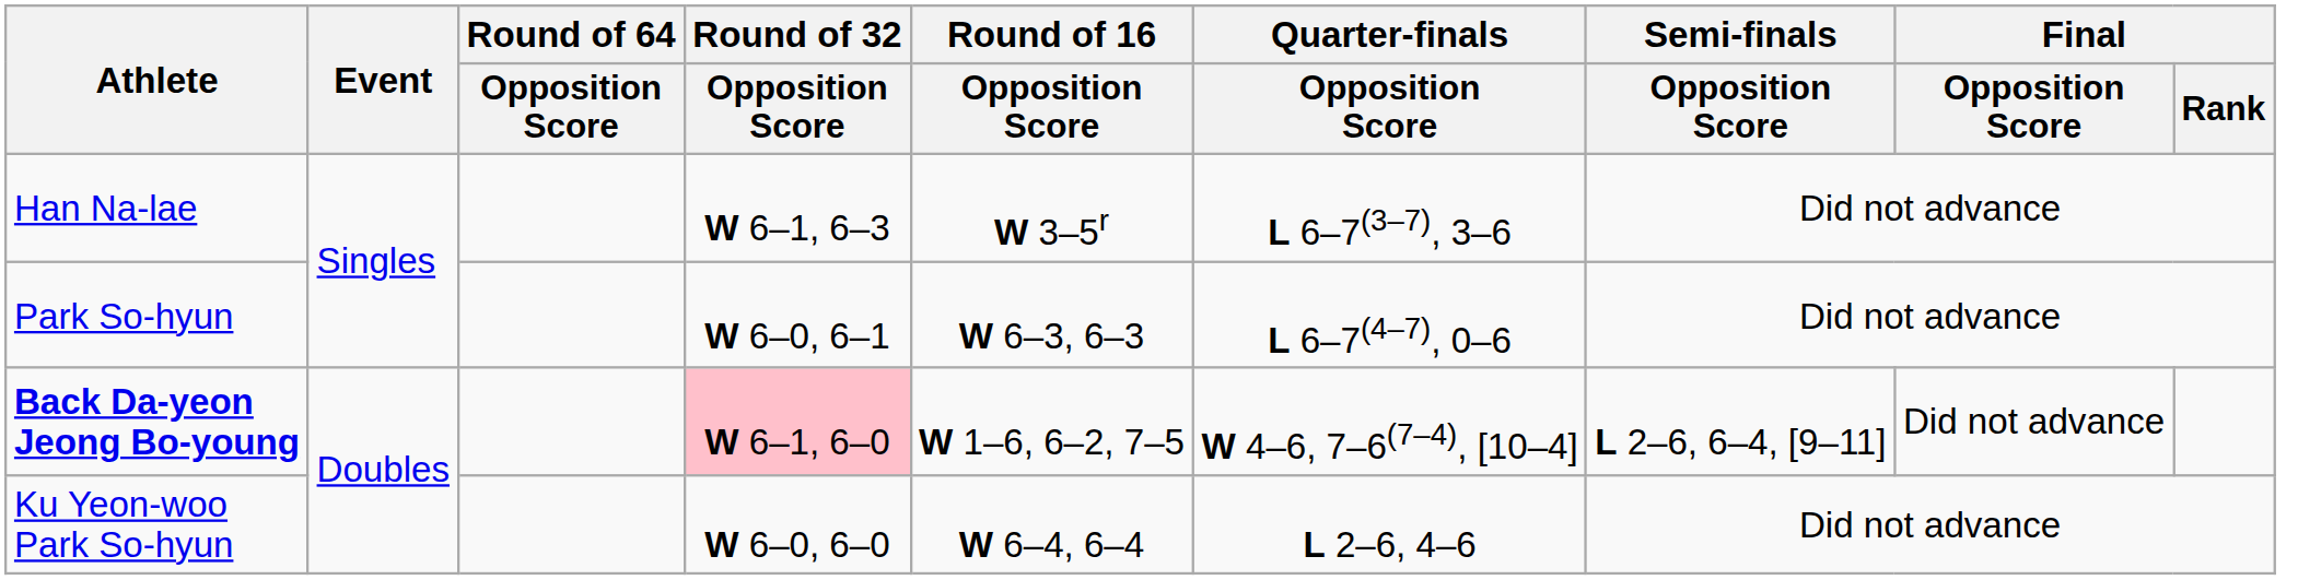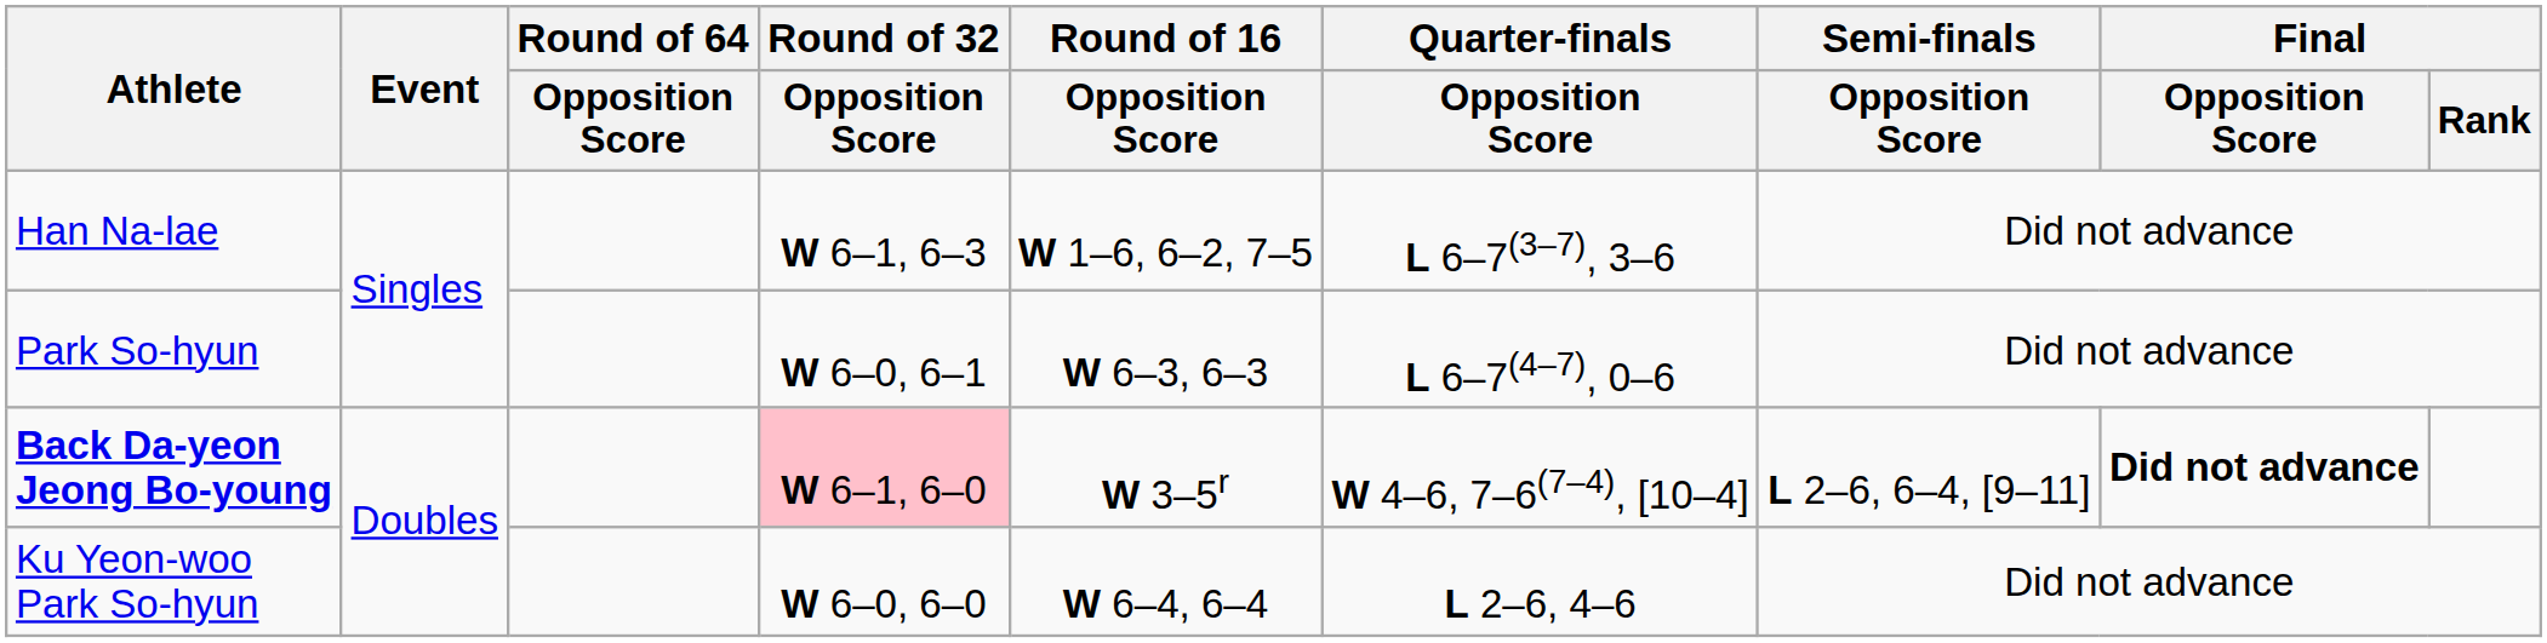Han Na-lae | Round of 16 / Opposition Score: W 3–5r -> W 1–6, 6–2, 7–5
Back Da-yeon Jeong Bo-young | Round of 16 / Opposition Score: W 1–6, 6–2, 7–5 -> W 3–5r
Back Da-yeon Jeong Bo-young | Final / Opposition Score: normal -> bold
